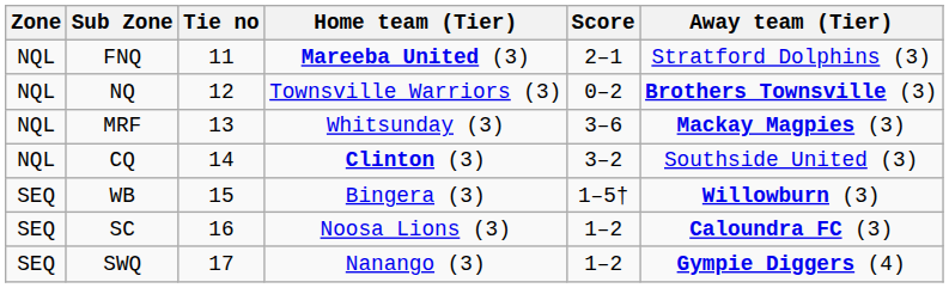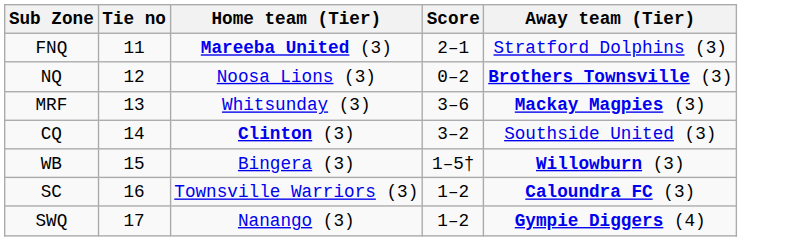- column: Zone | NQL | NQL | NQL | NQL | SEQ | SEQ | SEQ
NQ | Home team (Tier): Townsville Warriors (3) -> Noosa Lions (3)
SC | Home team (Tier): Noosa Lions (3) -> Townsville Warriors (3)
